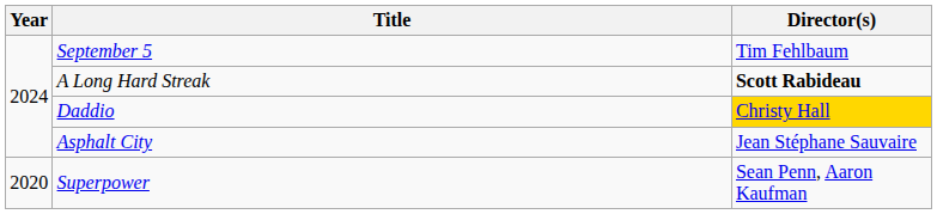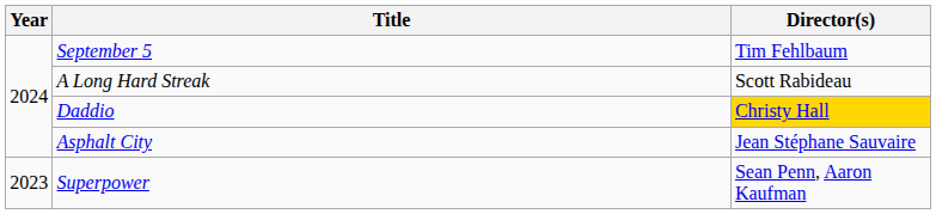A Long Hard Streak | Director(s): bold -> normal
Superpower | Year: 2020 -> 2023
